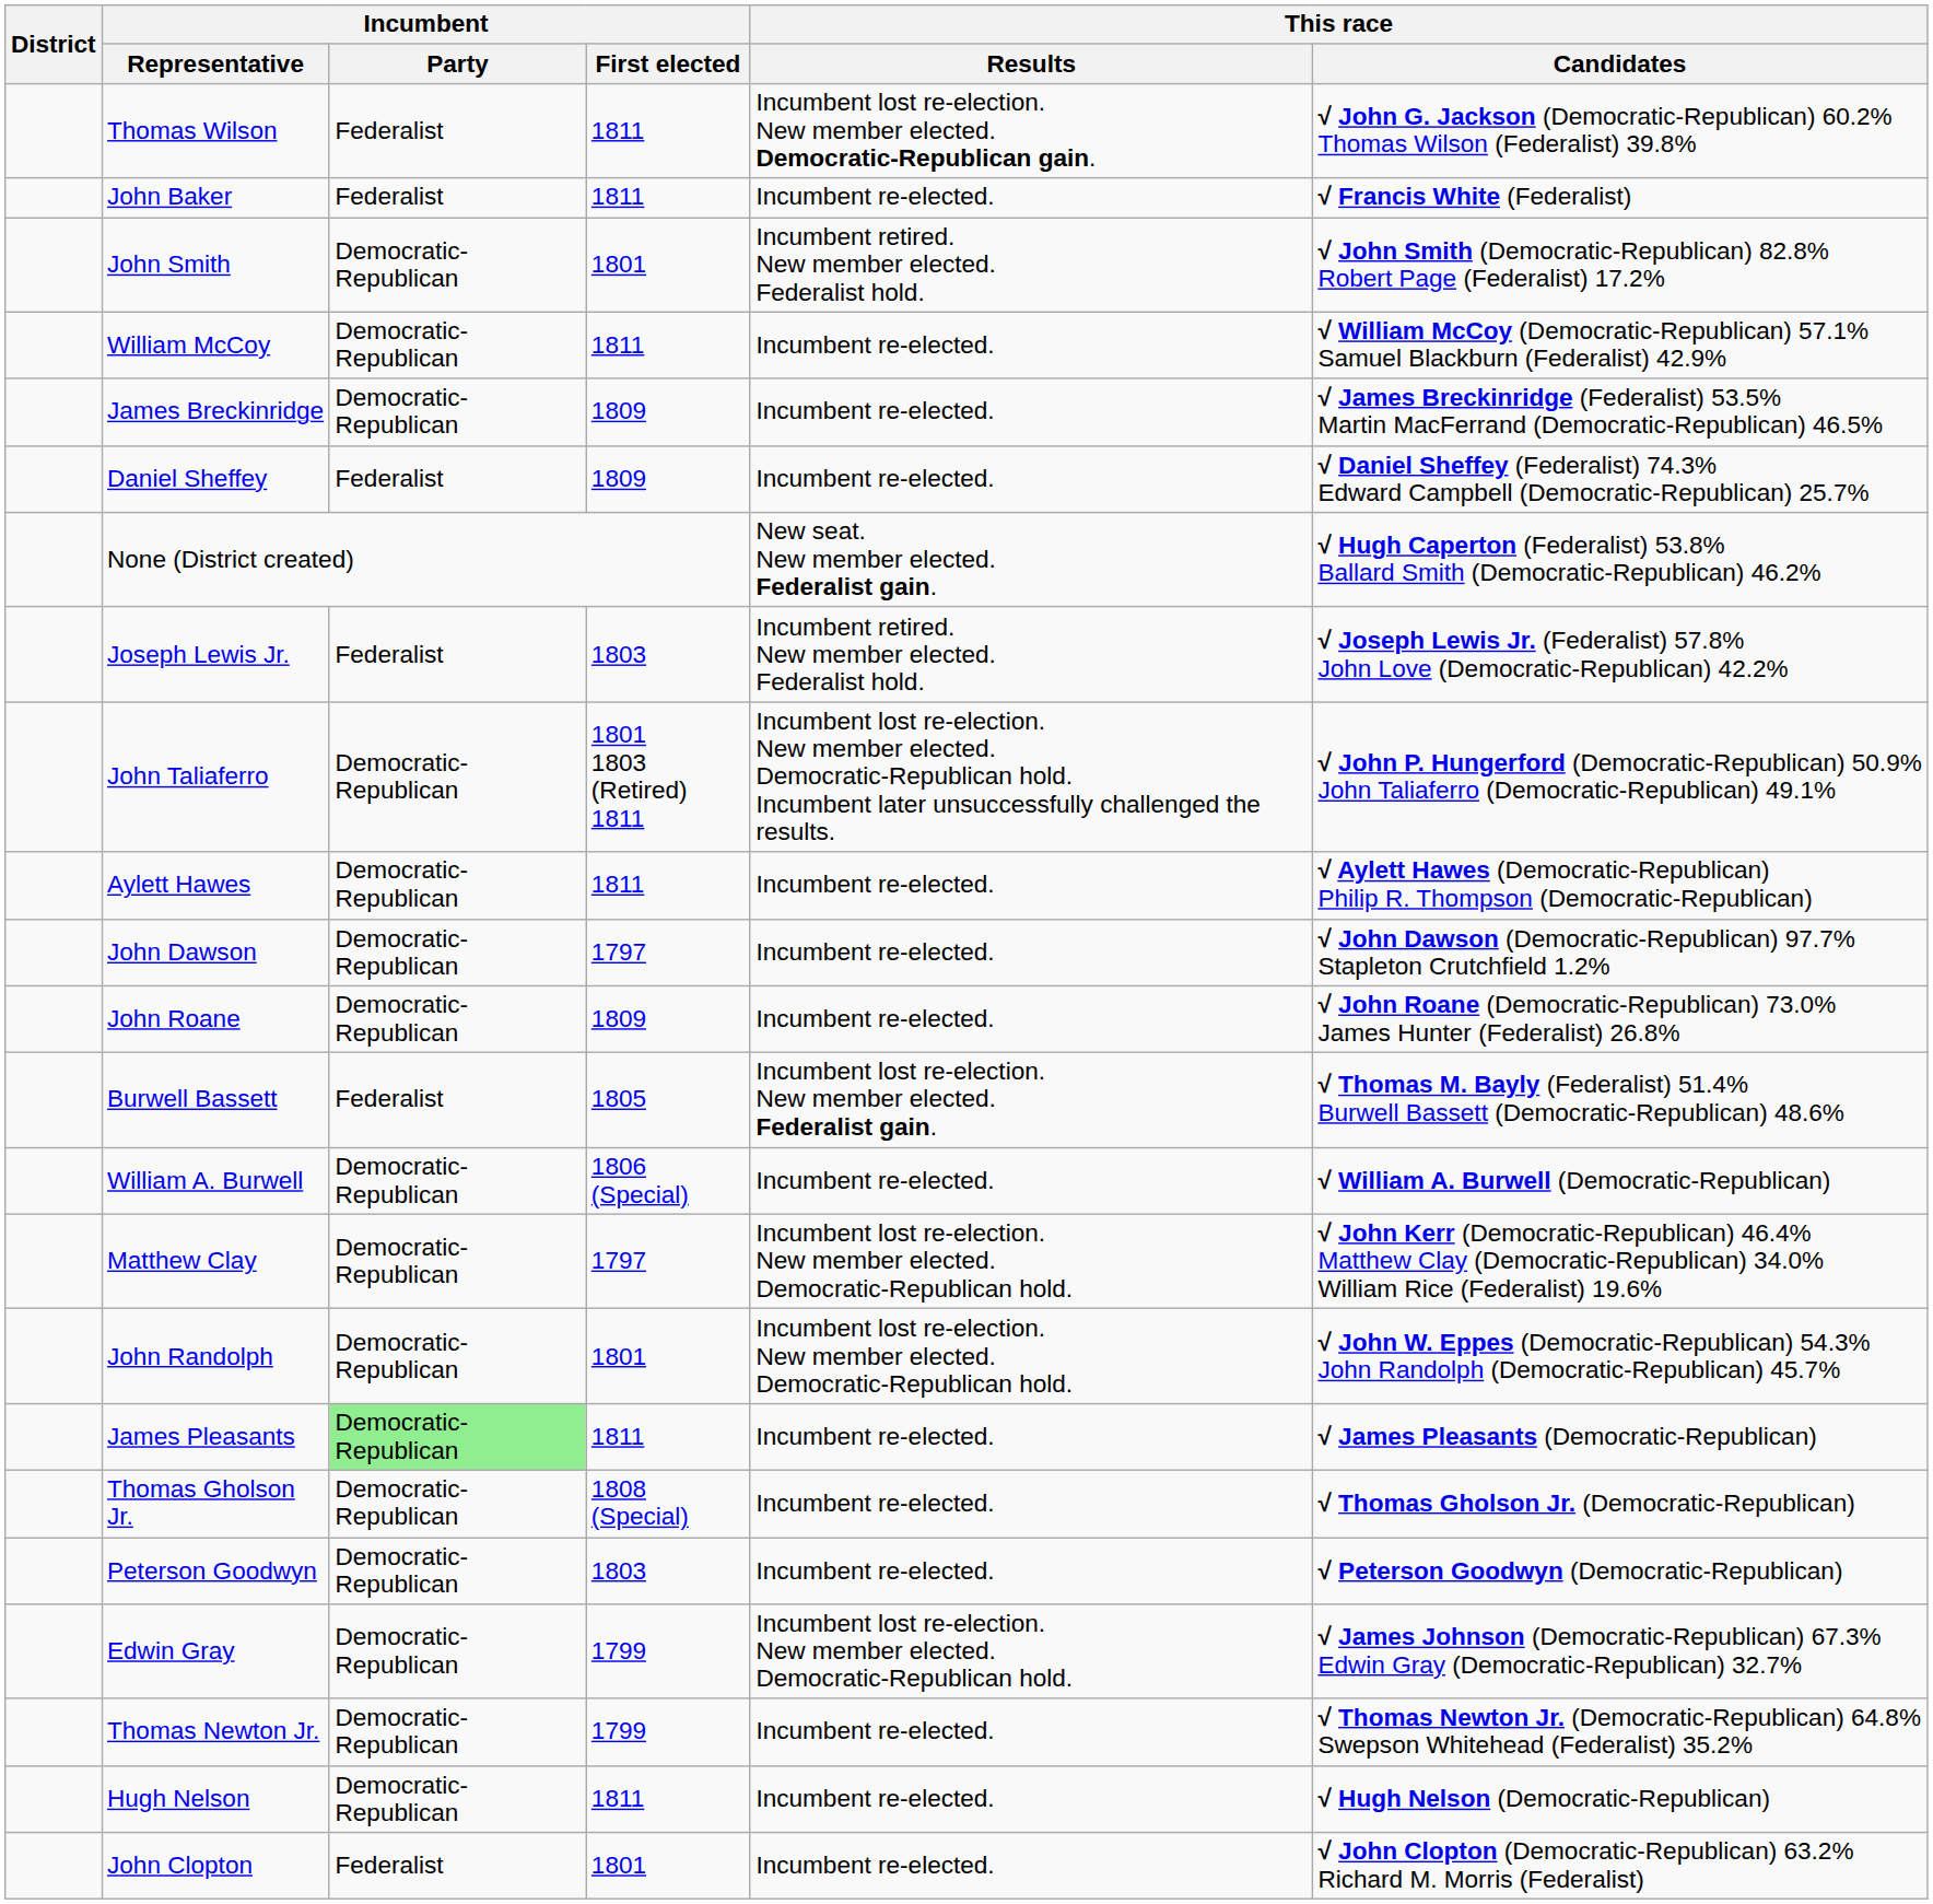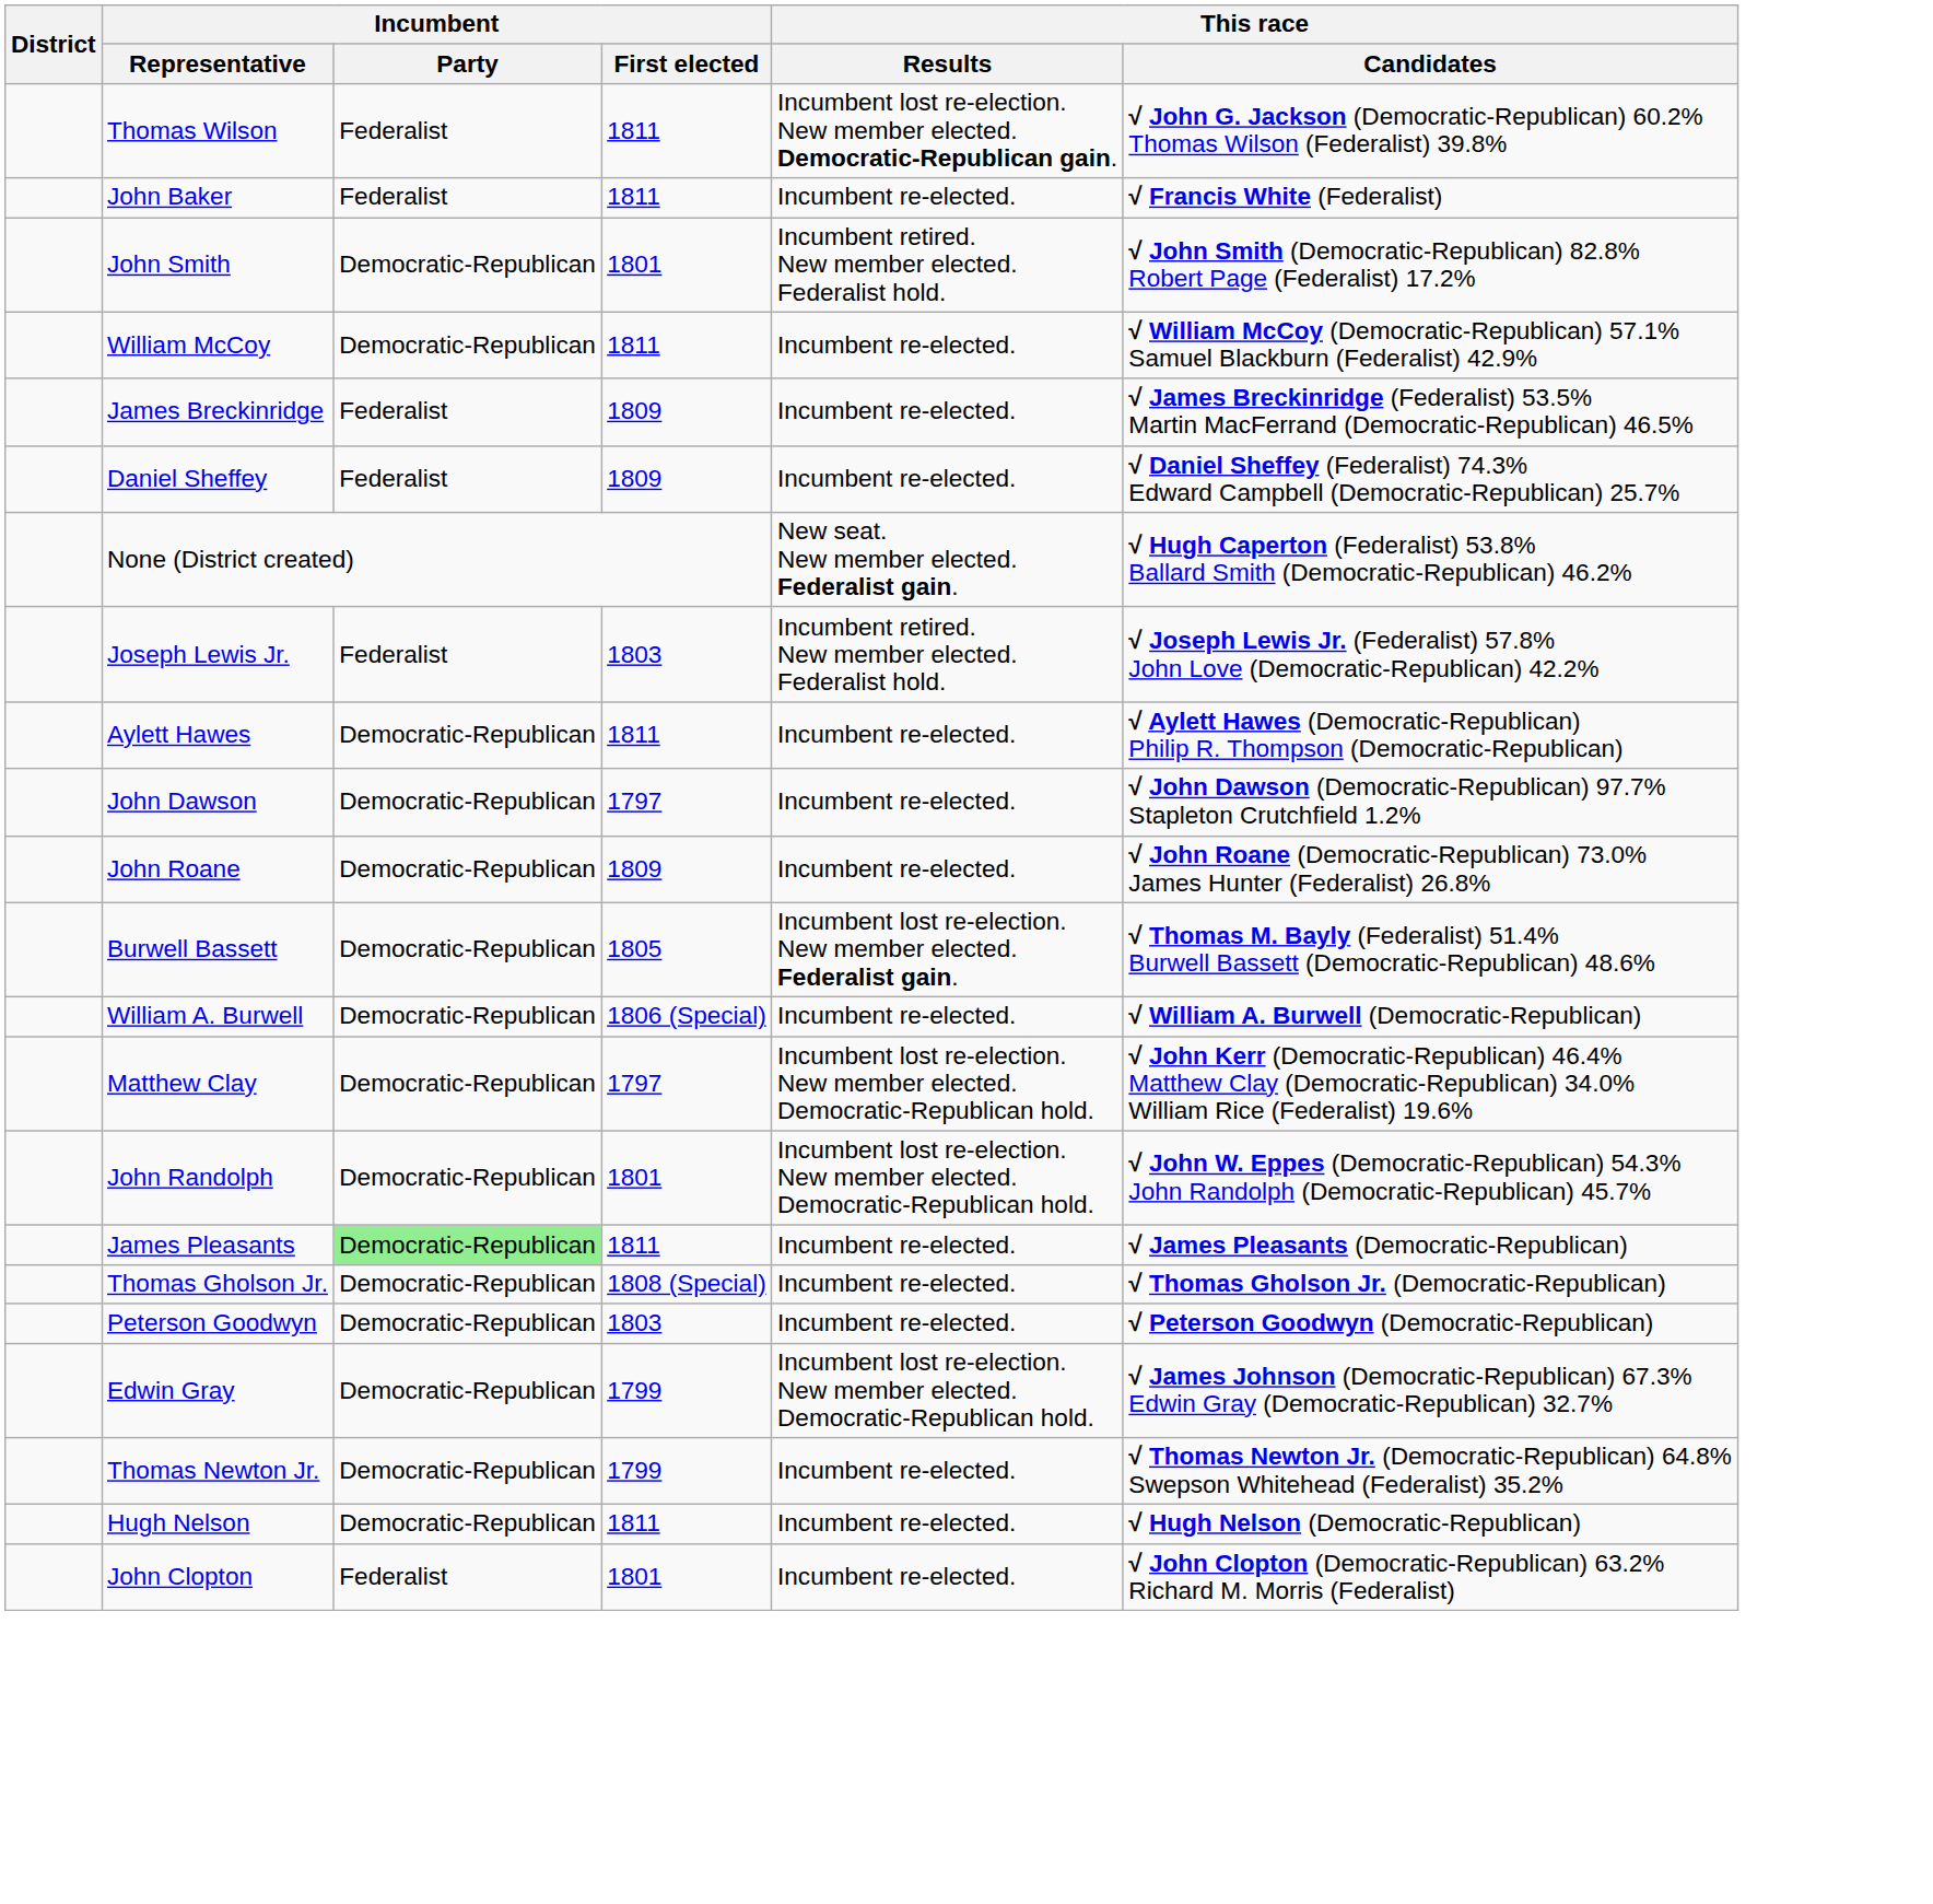James Breckinridge | Incumbent / Party: Democratic-Republican -> Federalist
- row: John Taliaferro | Democratic-Republican | 1801 1803 (Retired) 1811 | Incumbent lost re-election. New member elected. Democratic-Republican hold. Incumbent later unsuccessfully challenged the results. | √ John P. Hungerford (Democratic-Republican) 50.9% John Taliaferro (Democratic-Republican) 49.1%
Burwell Bassett | Incumbent / Party: Federalist -> Democratic-Republican
